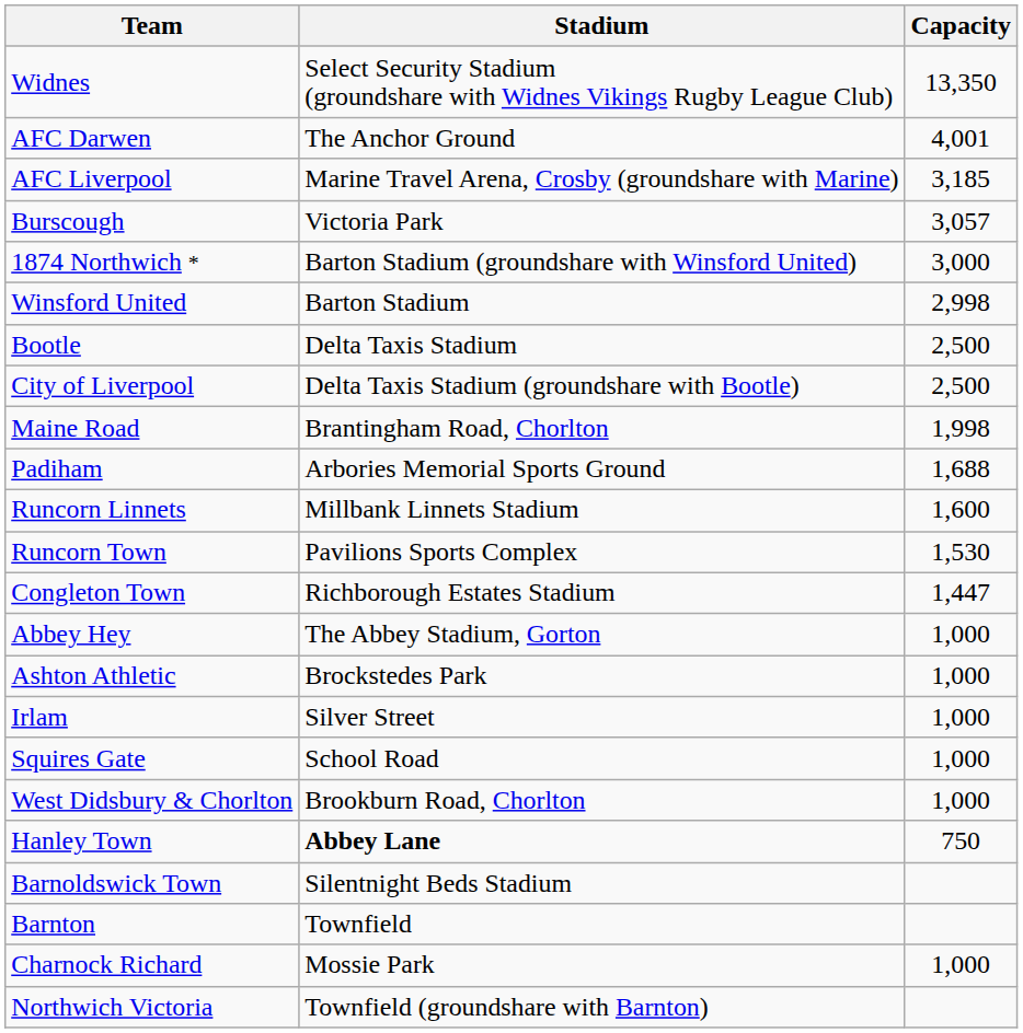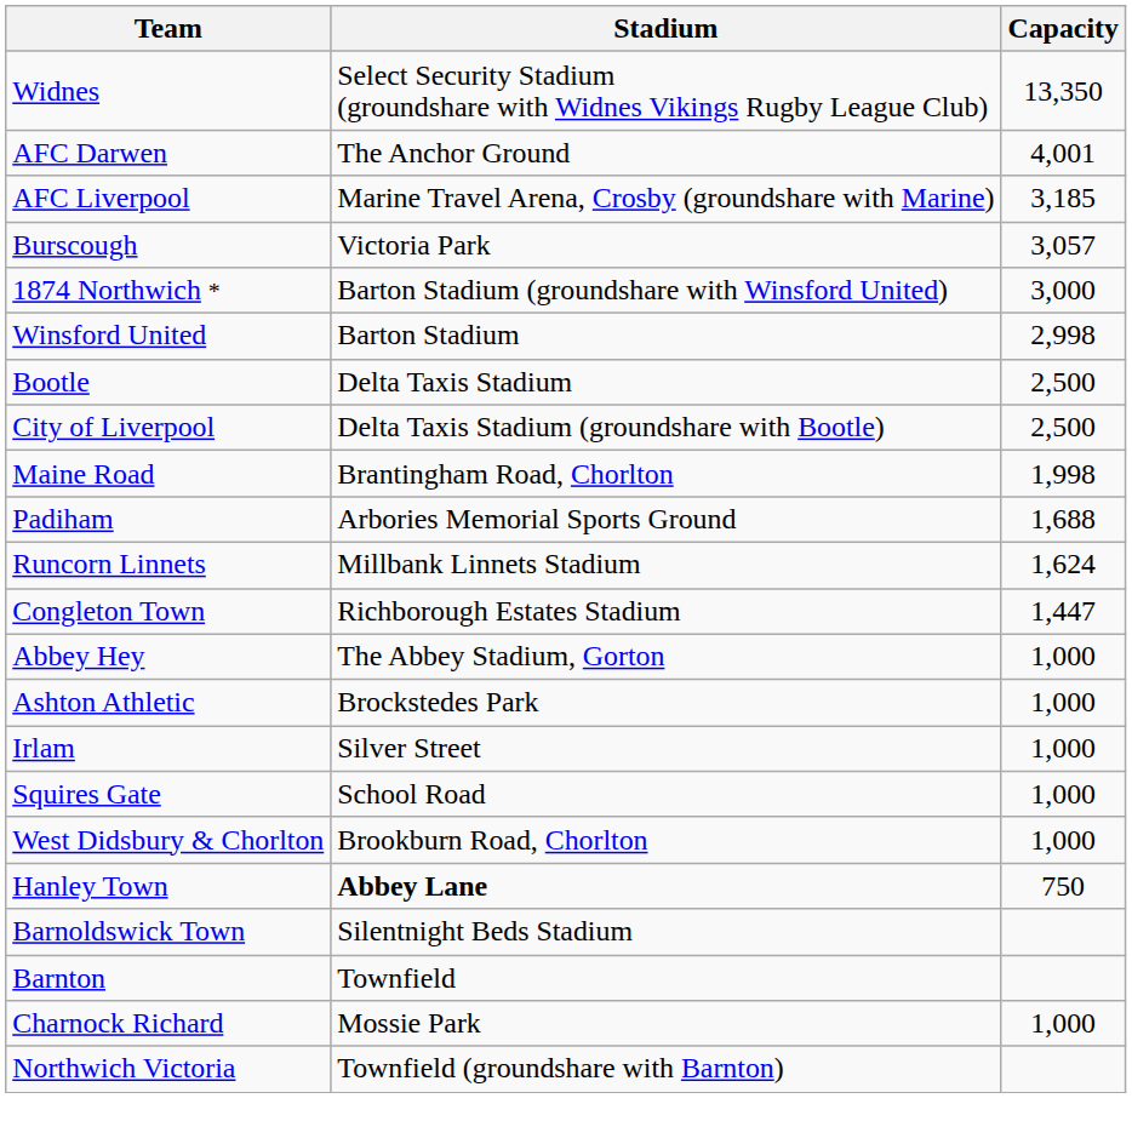Runcorn Linnets | Capacity: 1,600 -> 1,624
- row: Runcorn Town | Pavilions Sports Complex | 1,530
